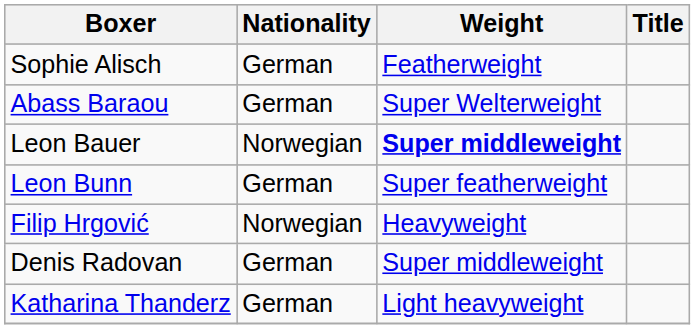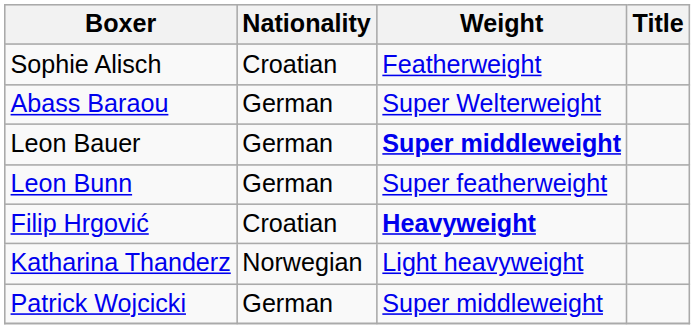Sophie Alisch | Nationality: German -> Croatian
Leon Bauer | Nationality: Norwegian -> German
Filip Hrgović | Nationality: Norwegian -> Croatian
Filip Hrgović | Weight: normal -> bold
- row: Denis Radovan | German | Super middleweight
Katharina Thanderz | Nationality: German -> Norwegian
+ row: Patrick Wojcicki | German | Super middleweight
